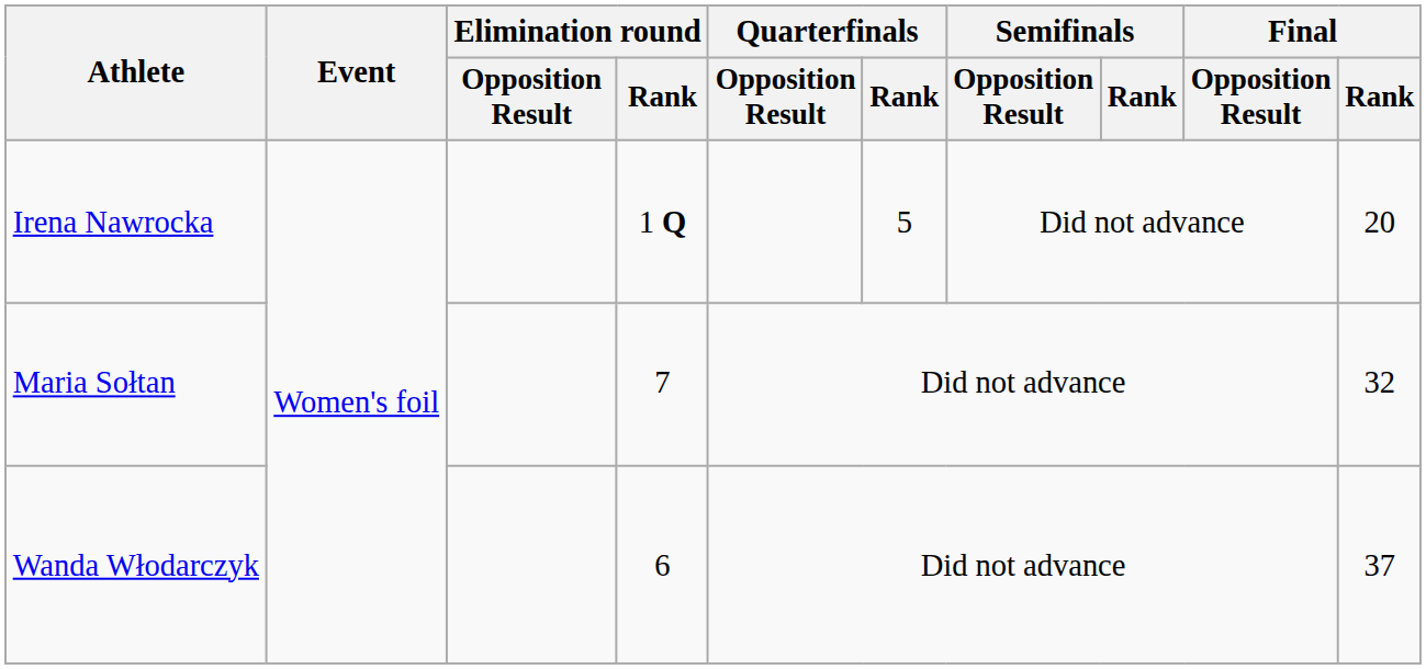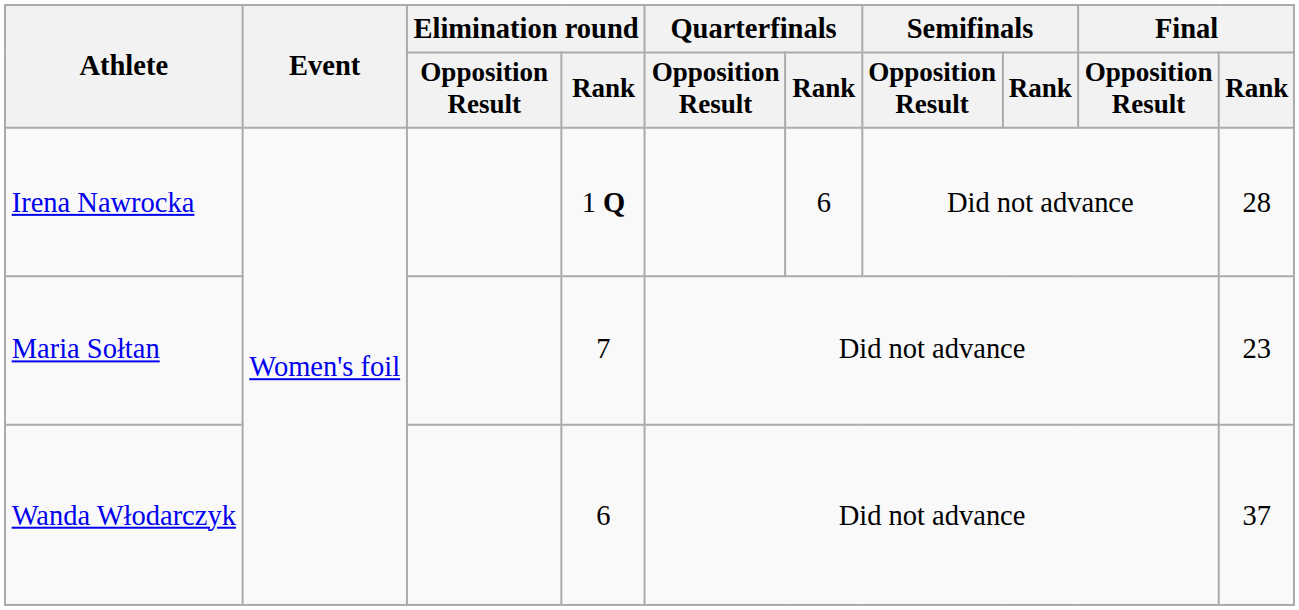Irena Nawrocka | Quarterfinals / Rank: 5 -> 6
Irena Nawrocka | Final / Rank: 20 -> 28
Maria Sołtan | Final / Rank: 32 -> 23
